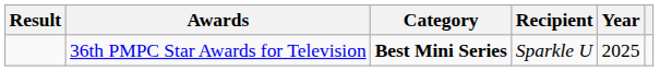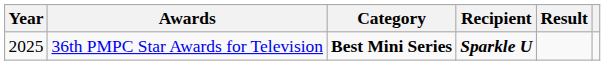columns swapped: Year <-> Result
36th PMPC Star Awards for Television | Recipient: normal -> bold
